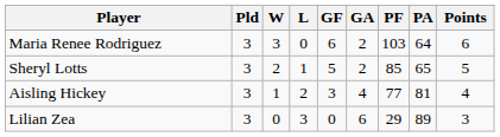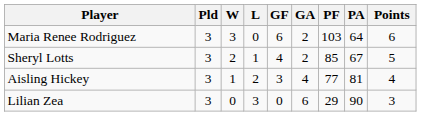Sheryl Lotts | GF: 5 -> 4
Sheryl Lotts | PA: 65 -> 67
Lilian Zea | PA: 89 -> 90
